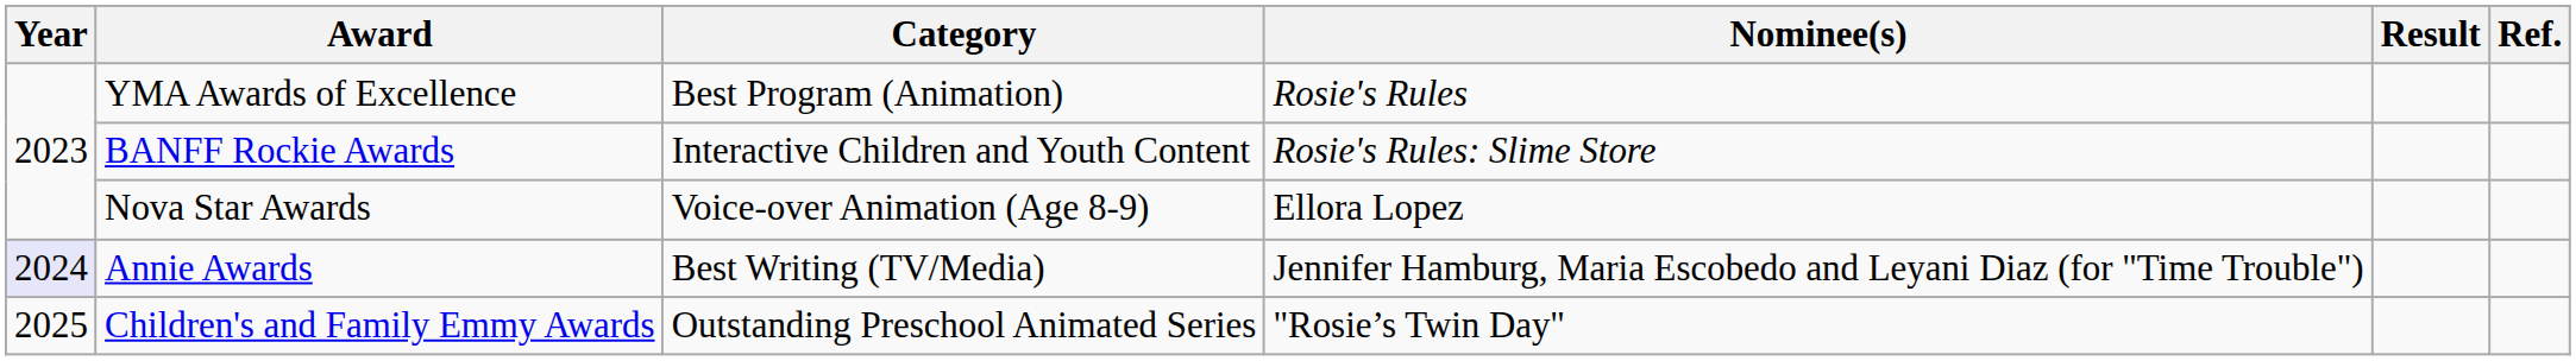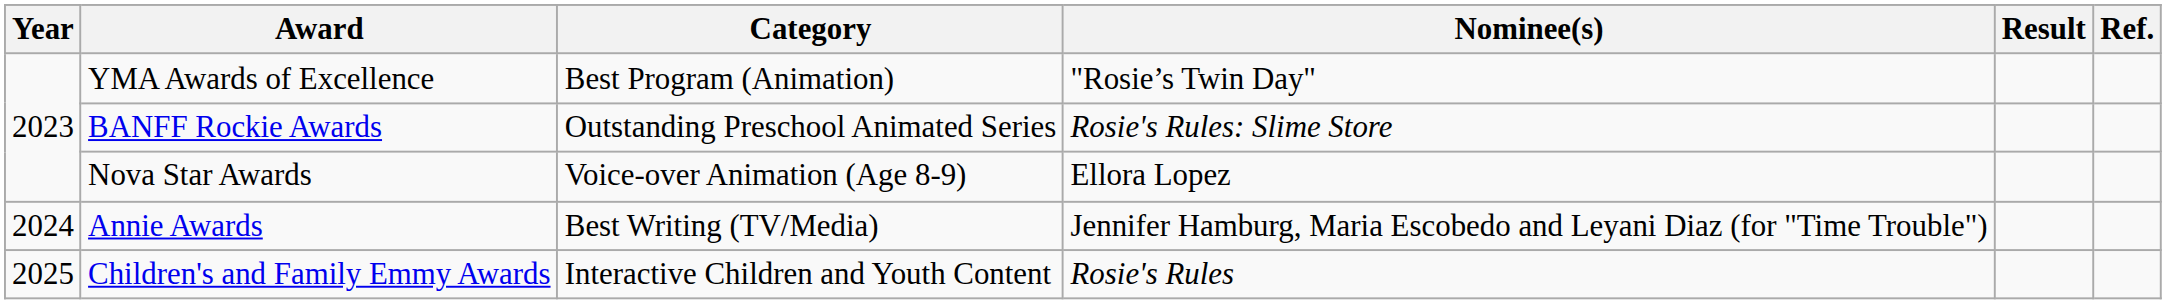YMA Awards of Excellence | Nominee(s): Rosie's Rules -> "Rosie’s Twin Day"
BANFF Rockie Awards | Category: Interactive Children and Youth Content -> Outstanding Preschool Animated Series
Annie Awards | Year: lavender background -> no background
Children's and Family Emmy Awards | Category: Outstanding Preschool Animated Series -> Interactive Children and Youth Content
Children's and Family Emmy Awards | Nominee(s): "Rosie’s Twin Day" -> Rosie's Rules
